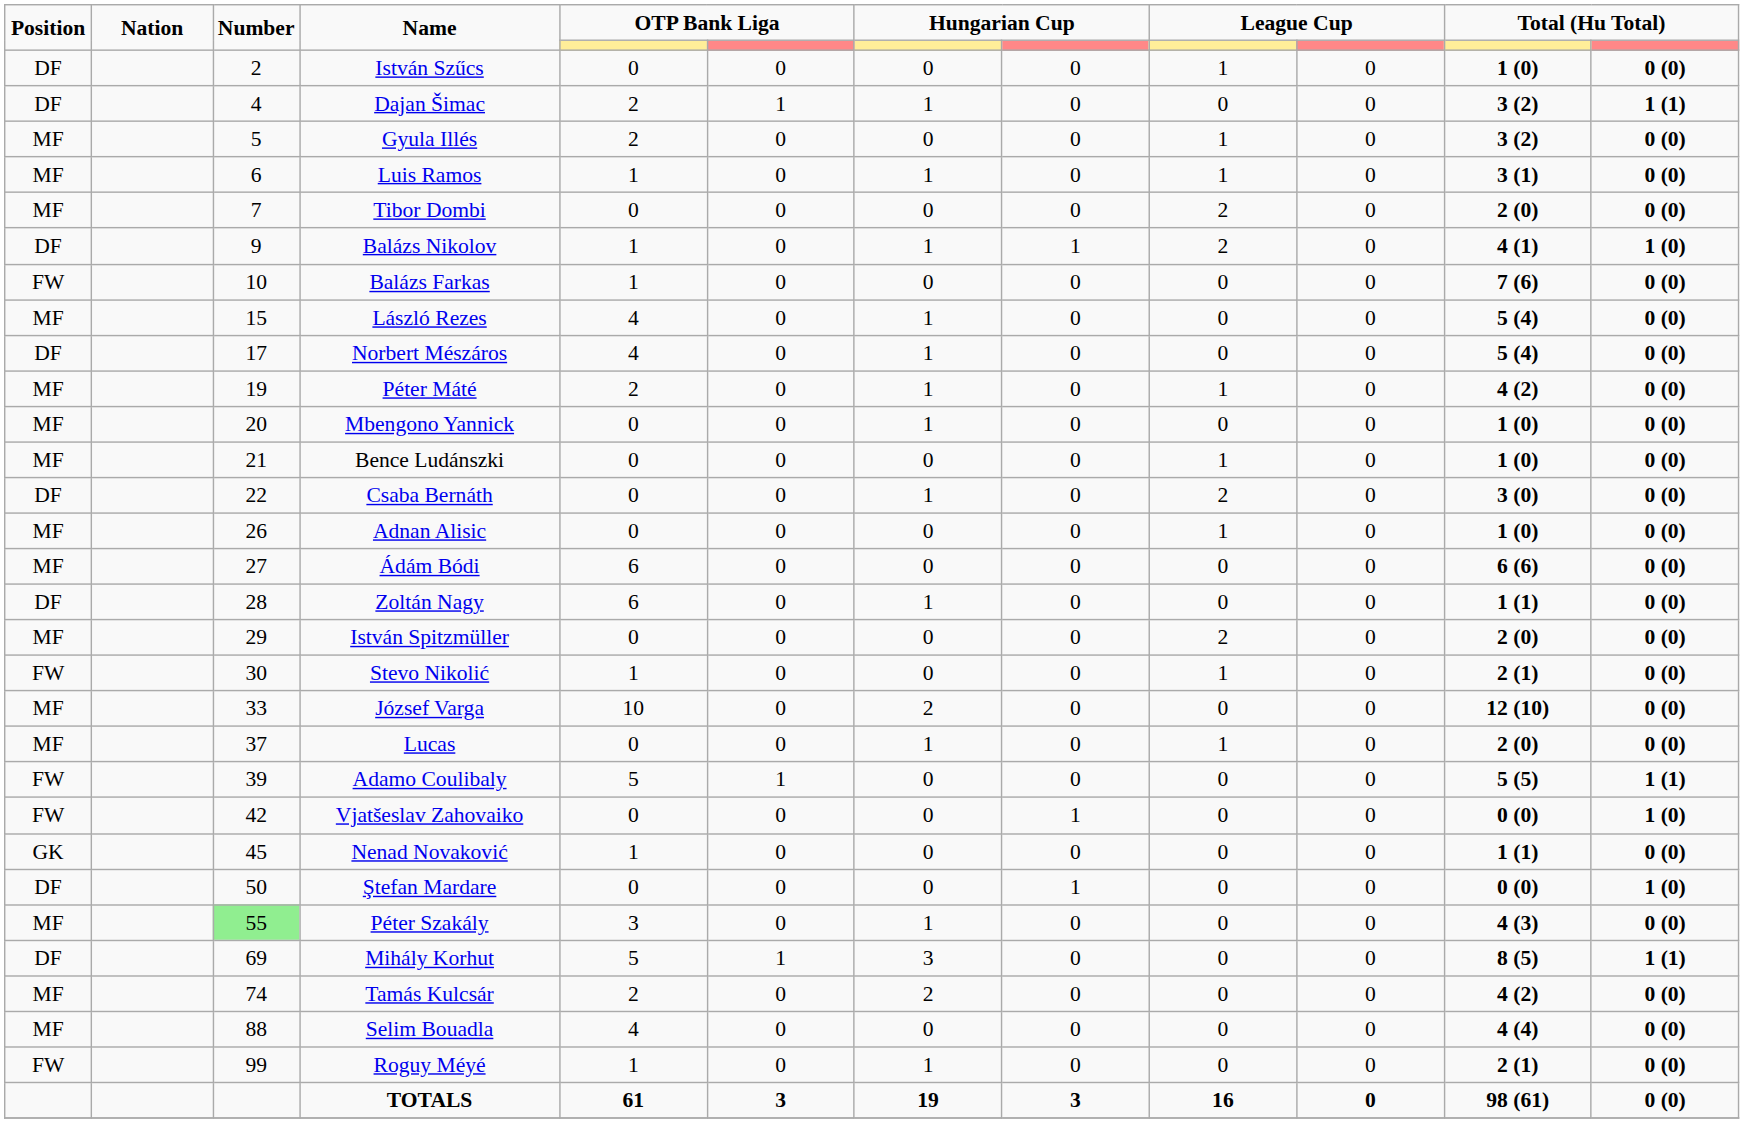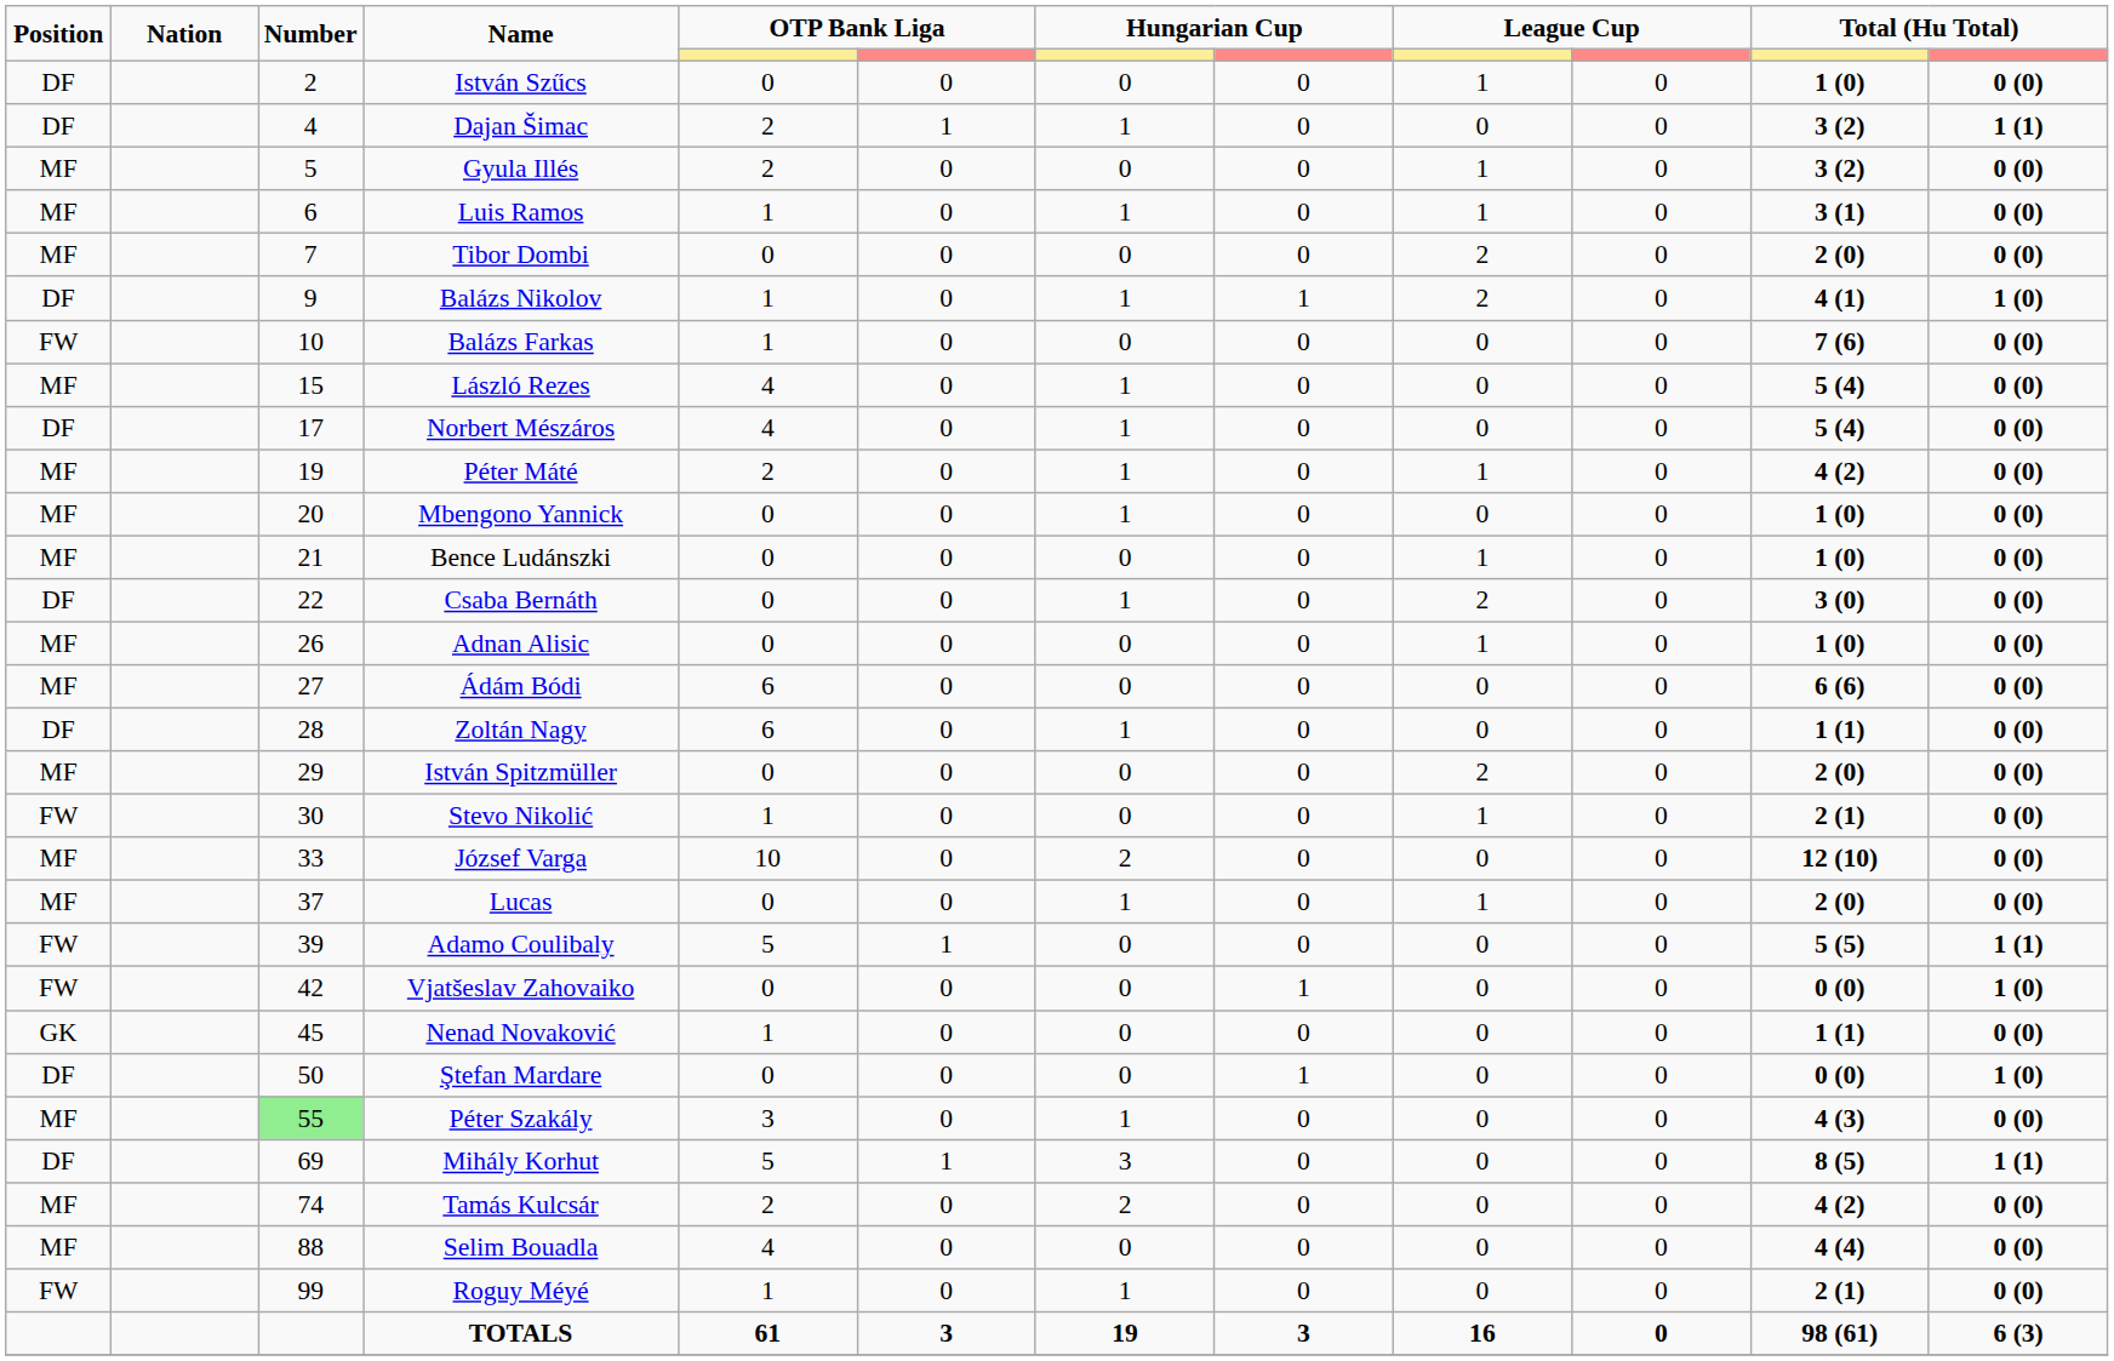TOTALS | column 12: 0 (0) -> 6 (3)
